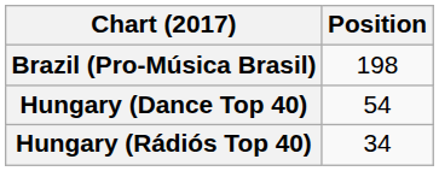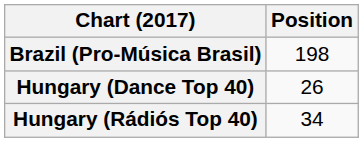Hungary (Dance Top 40) | Position: 54 -> 26
